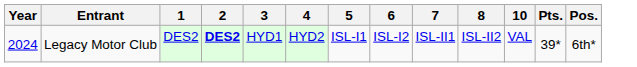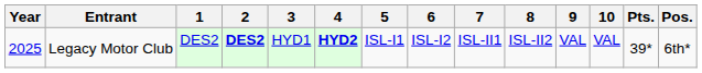+ column: 9 | VAL
Legacy Motor Club | Year: 2024 -> 2025
Legacy Motor Club | 4: normal -> bold
